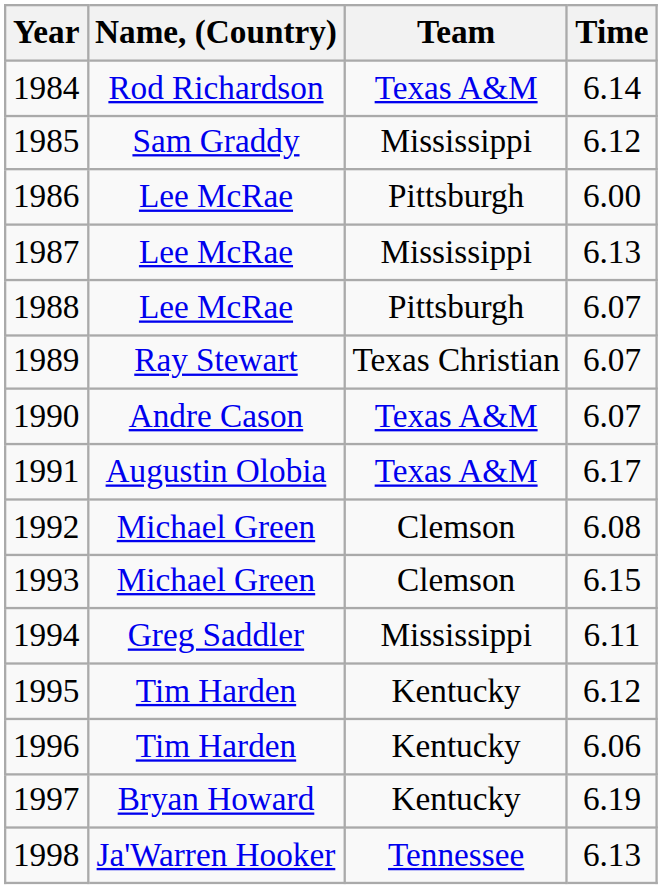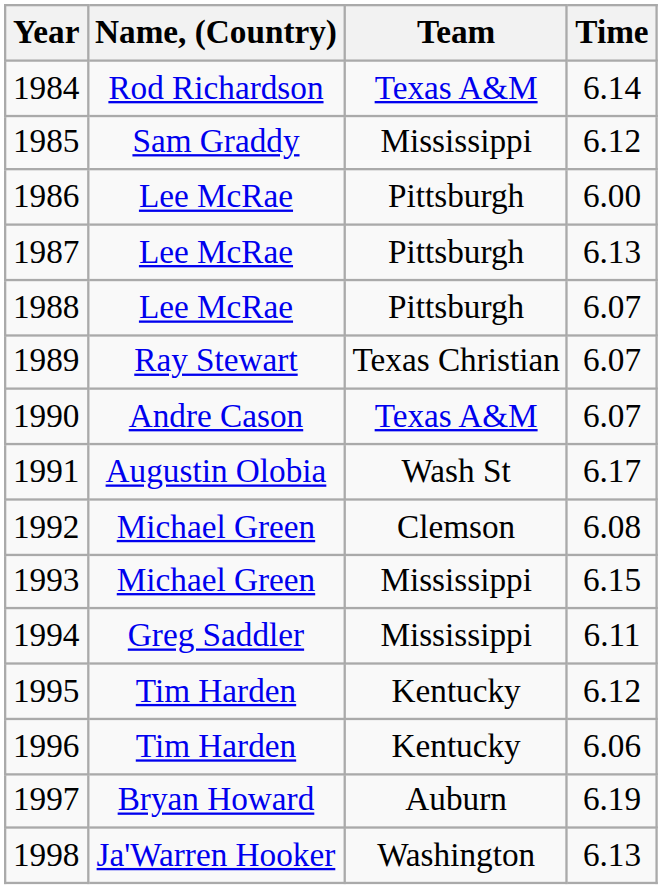1987 | Team: Mississippi -> Pittsburgh
1991 | Team: Texas A&M -> Wash St
1993 | Team: Clemson -> Mississippi
1997 | Team: Kentucky -> Auburn
1998 | Team: Tennessee -> Washington
